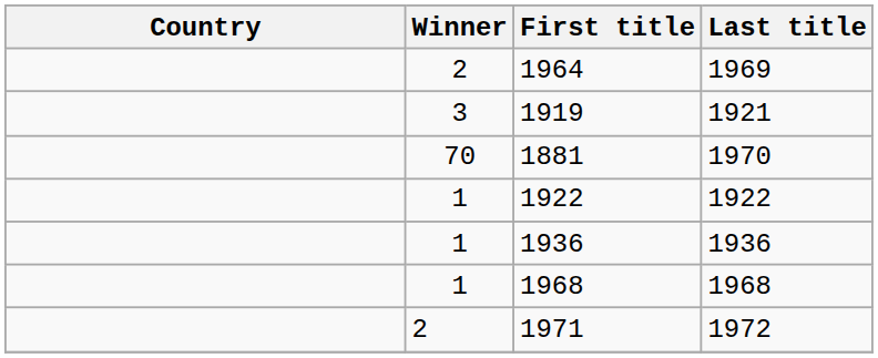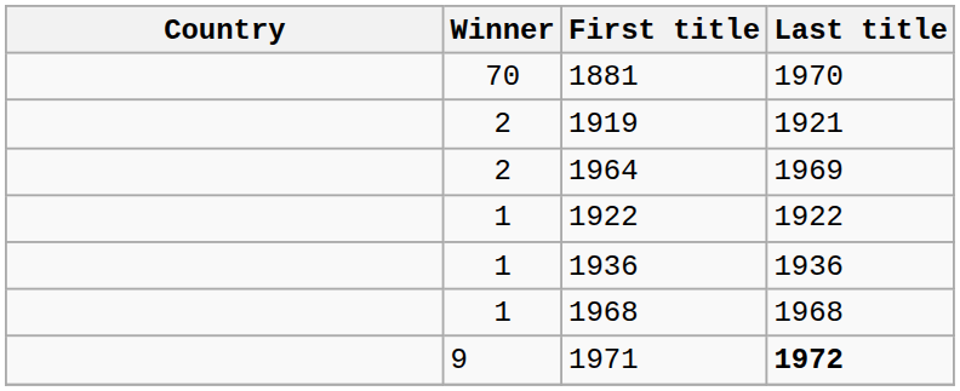rows swapped: 1881 <-> 1964
1919 | Winner: 3 -> 2
1971 | Winner: 2 -> 9
1971 | Last title: normal -> bold
